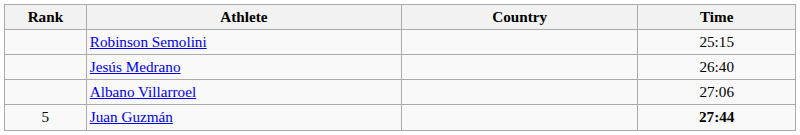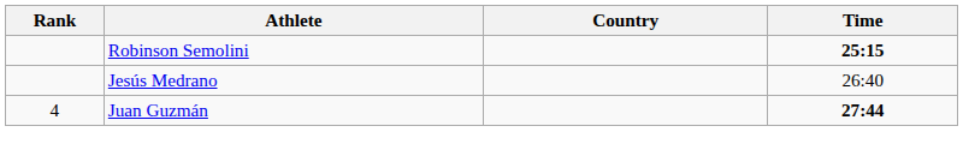Robinson Semolini | Time: normal -> bold
- row: Albano Villarroel | 27:06
Juan Guzmán | Rank: 5 -> 4
